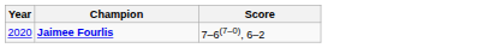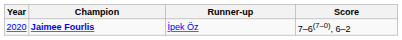+ column: Runner-up | İpek Öz
